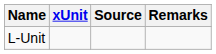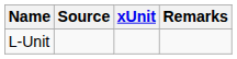columns swapped: xUnit <-> Source
